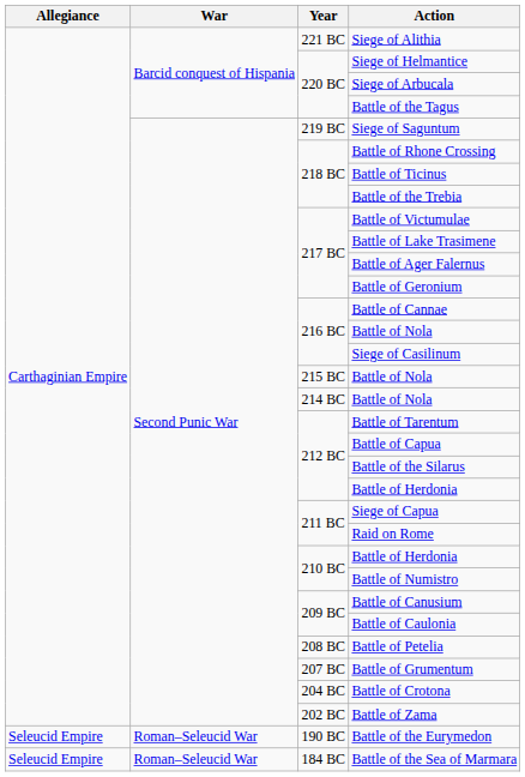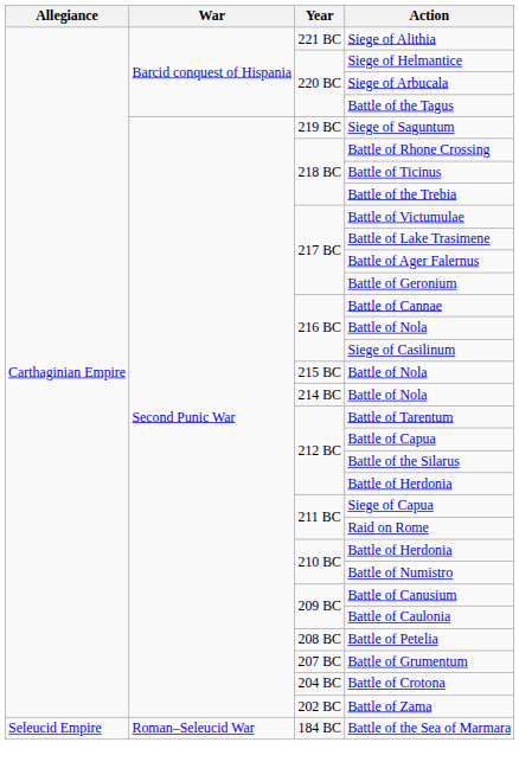- row: Seleucid Empire | Roman–Seleucid War | 190 BC | Battle of the Eurymedon
